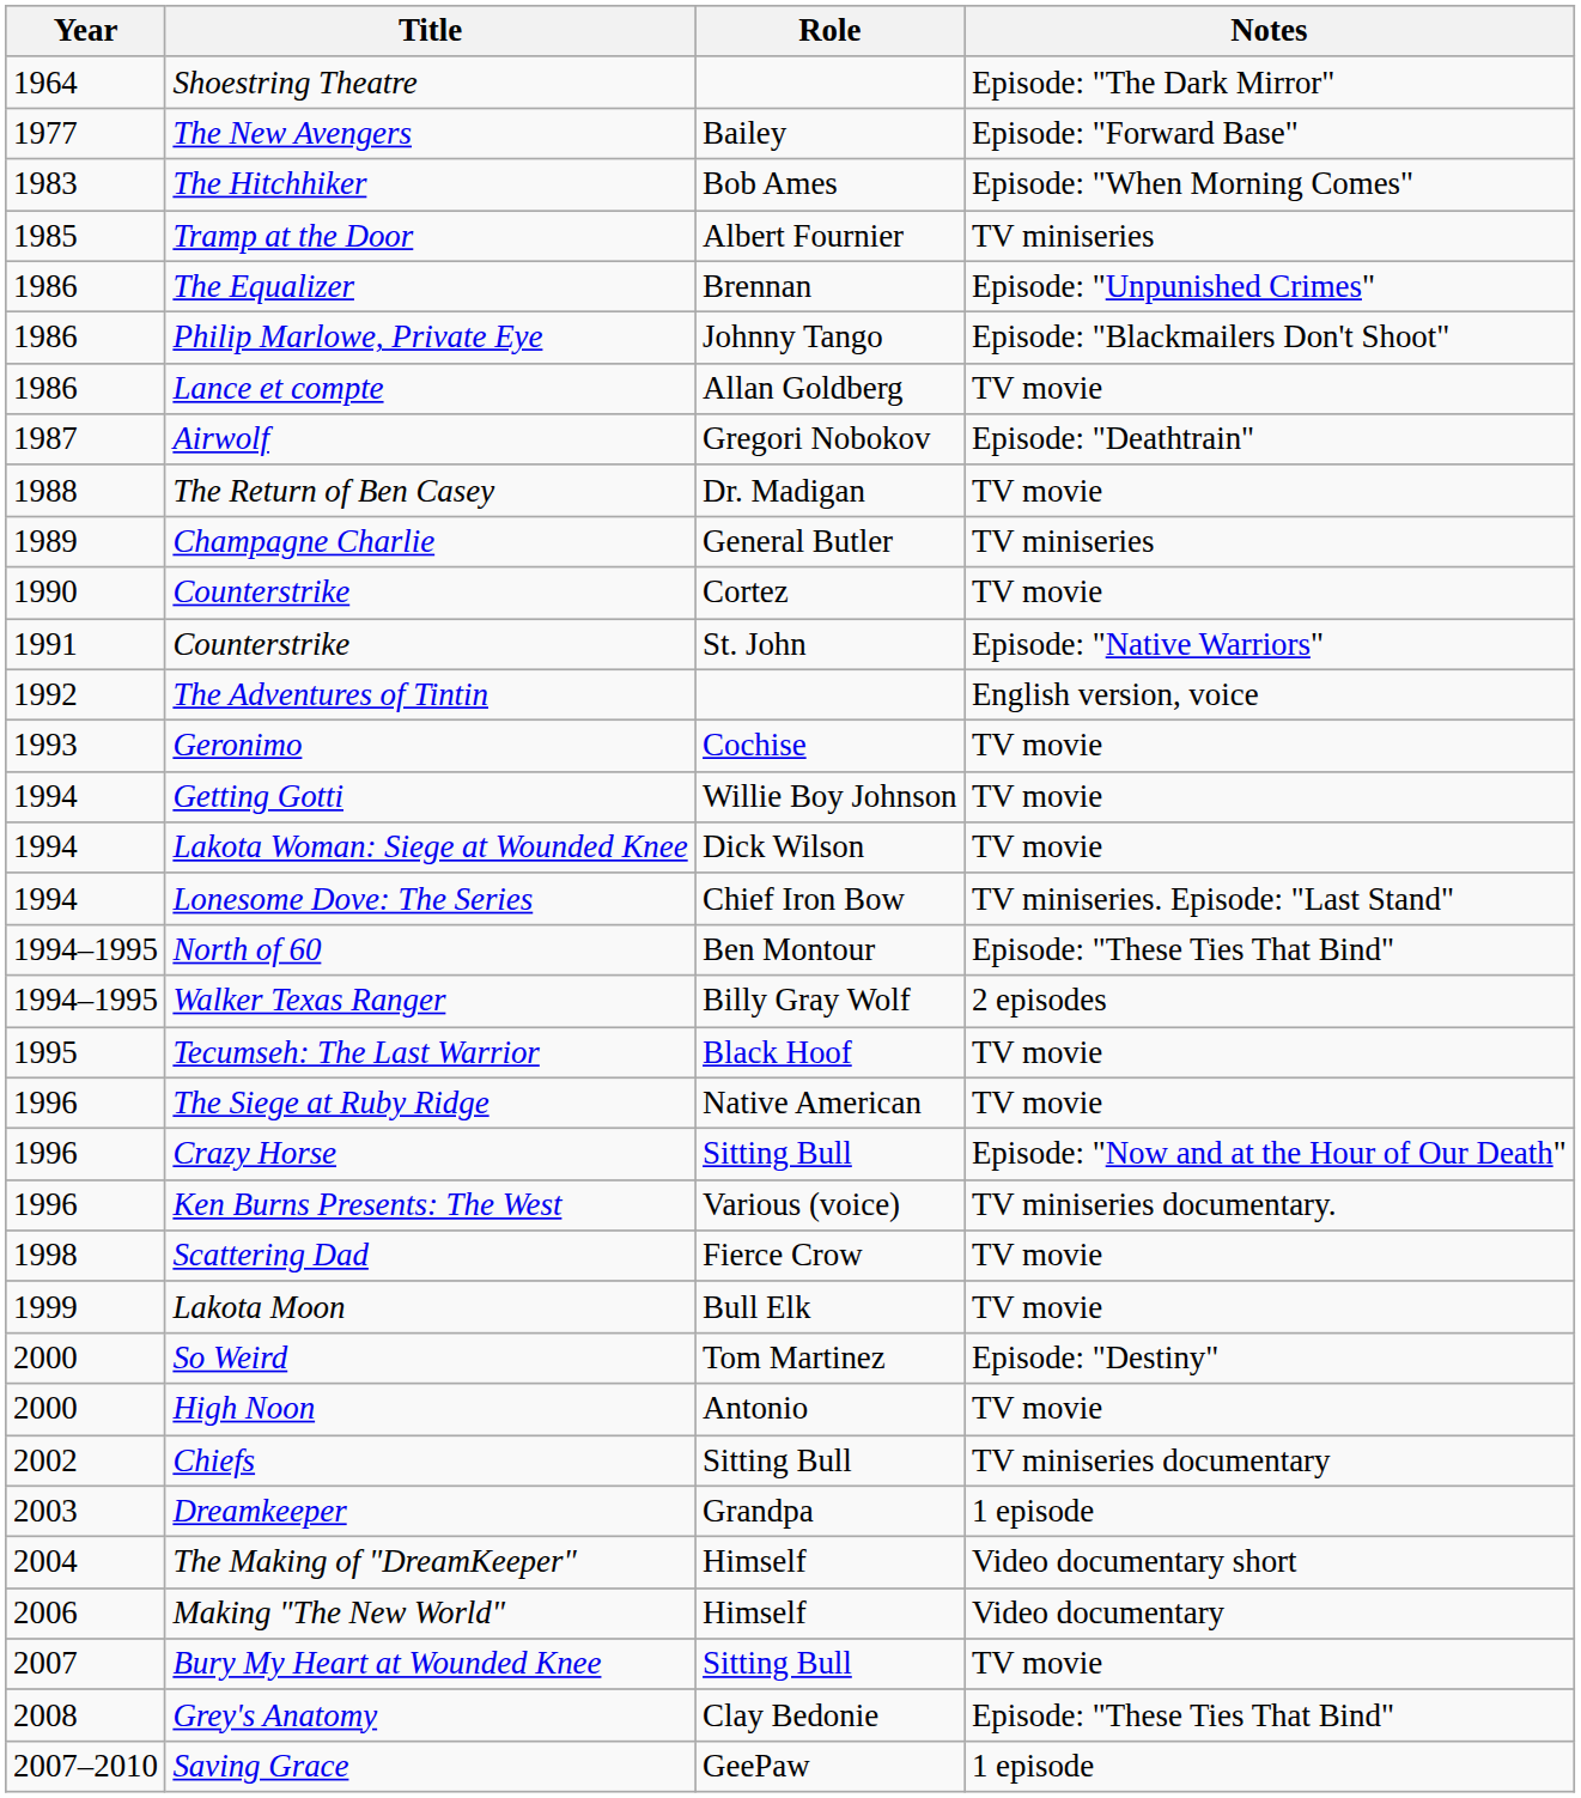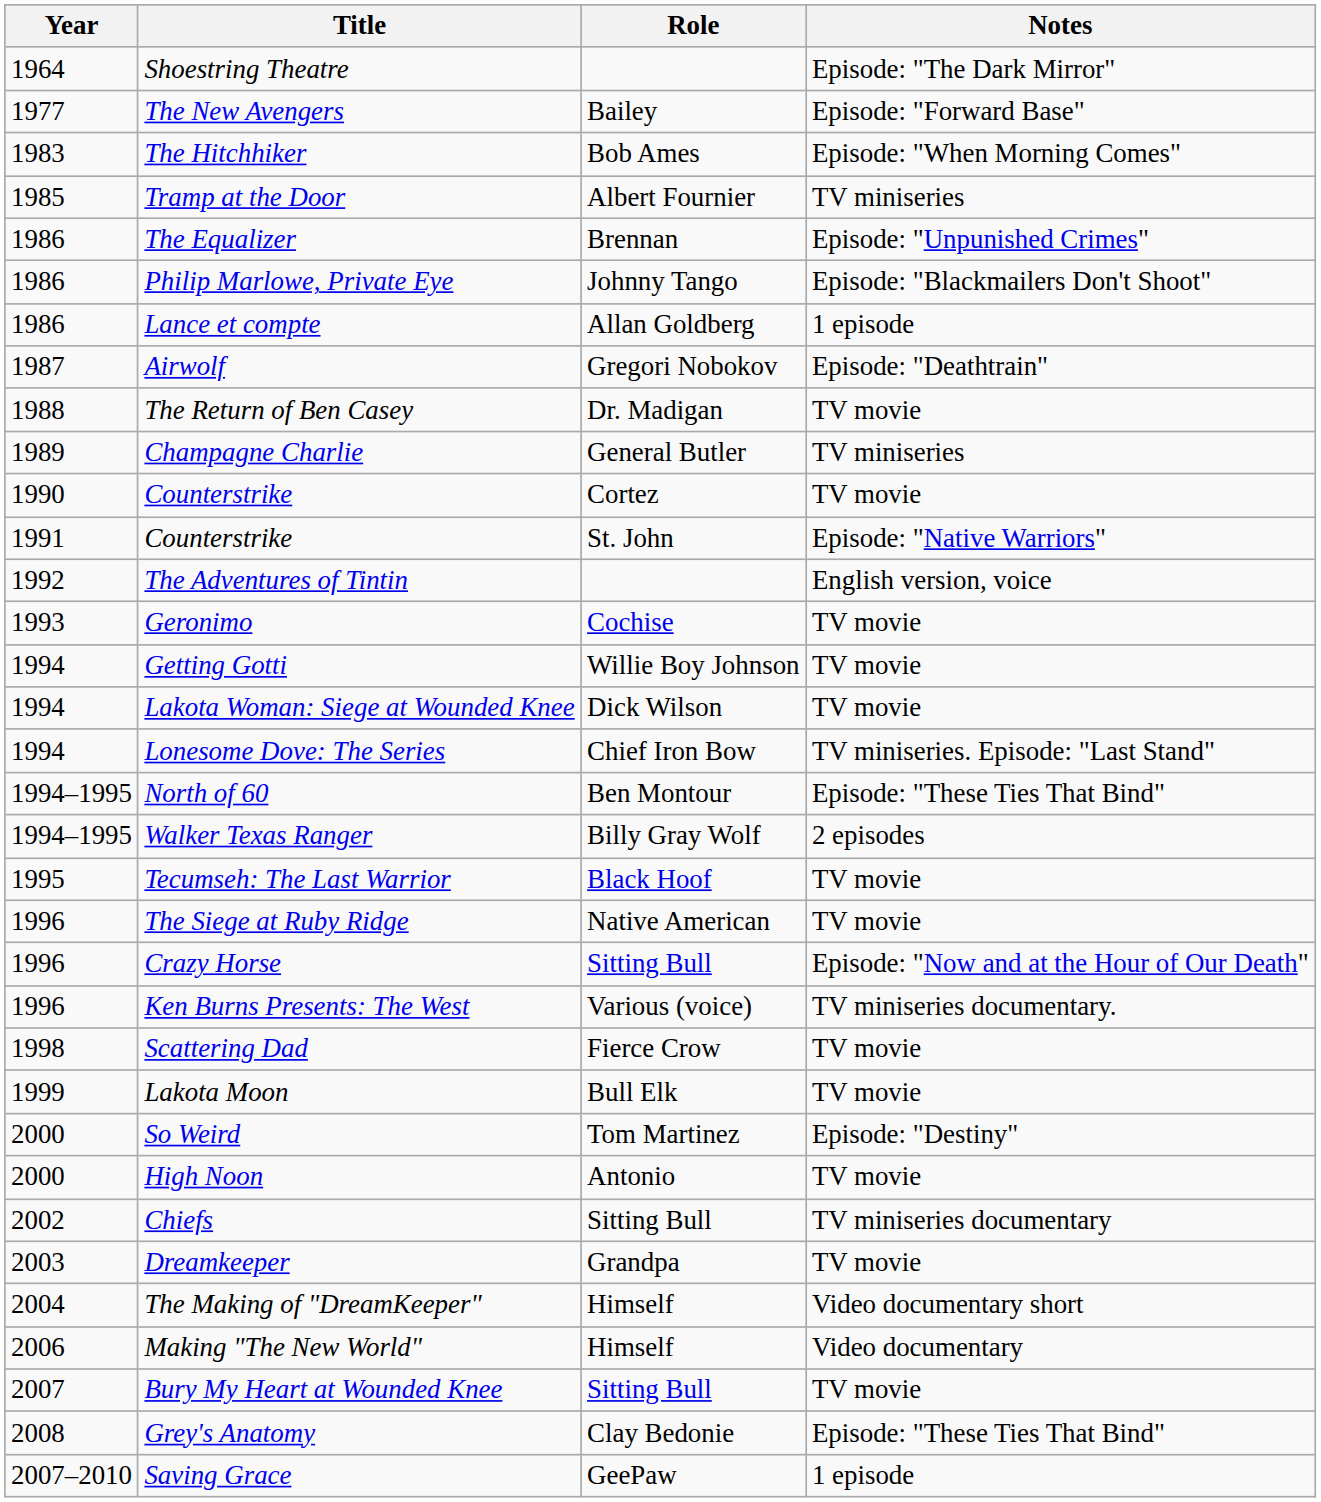Lance et compte | Notes: TV movie -> 1 episode
Dreamkeeper | Notes: 1 episode -> TV movie
